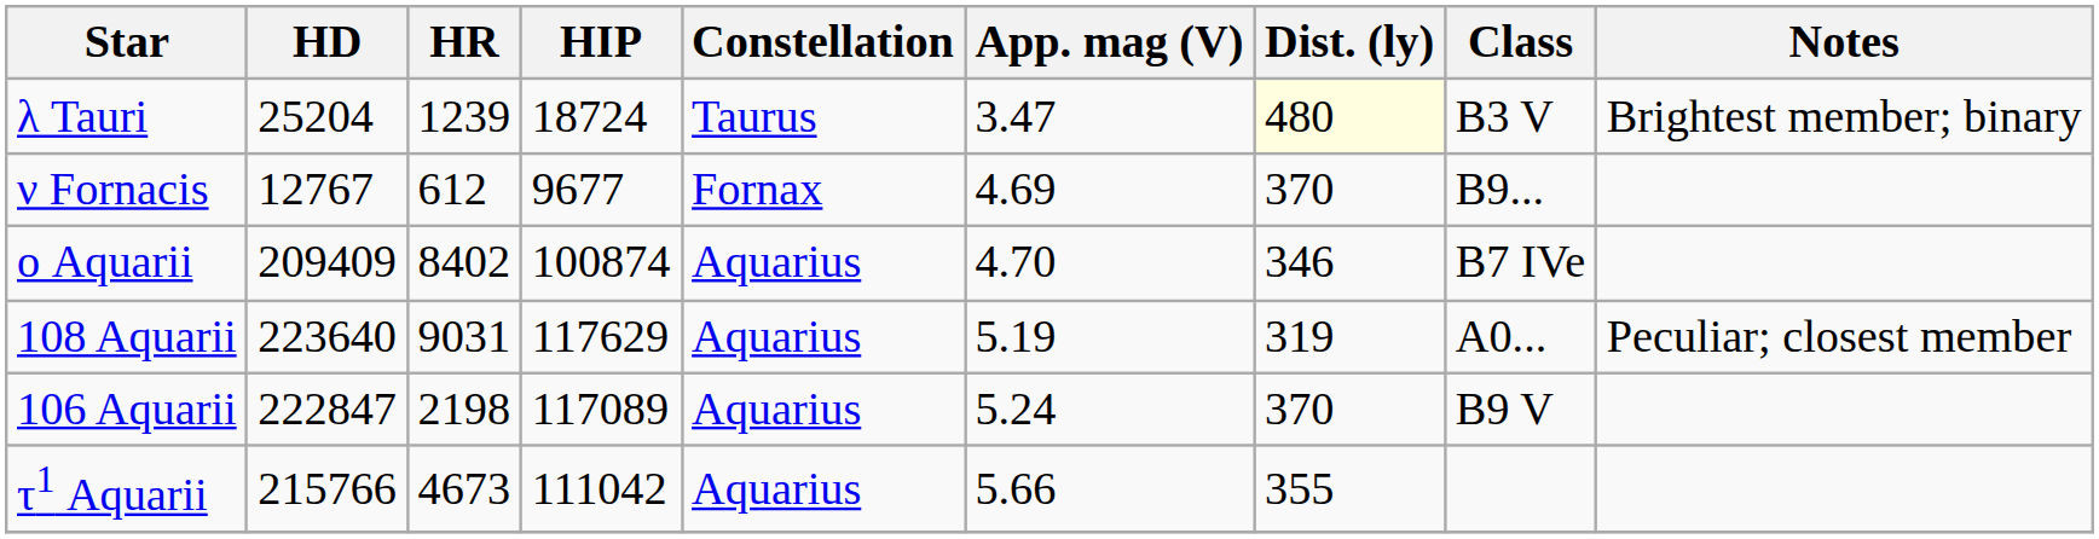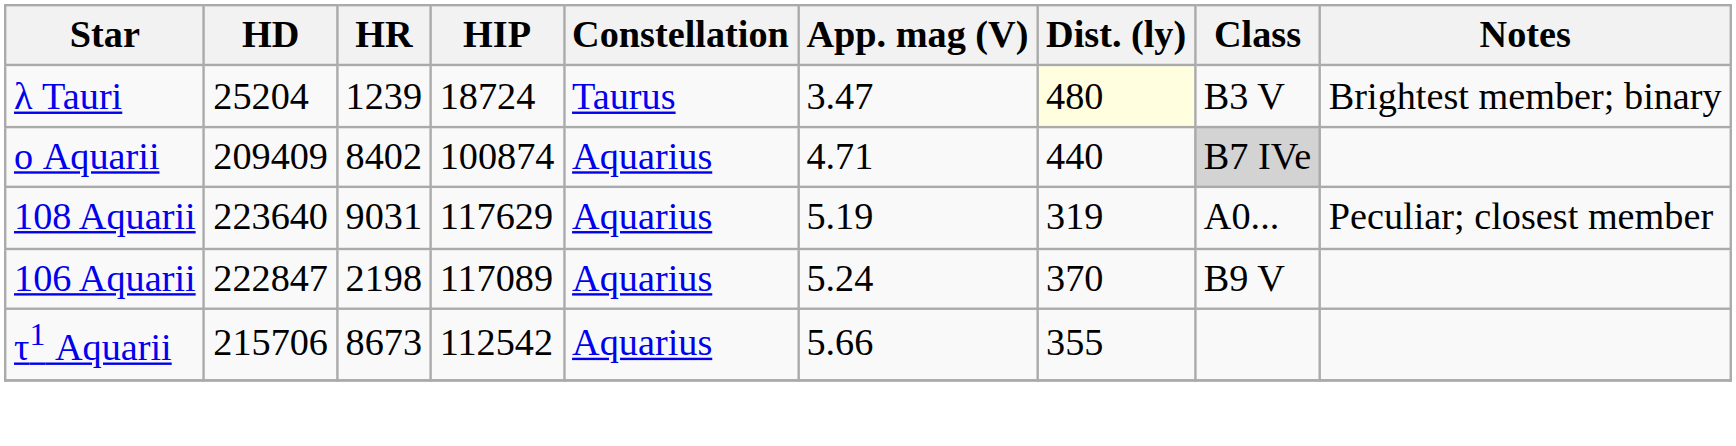- row: ν Fornacis | 12767 | 612 | 9677 | Fornax | 4.69 | 370 | B9...
ο Aquarii | App. mag (V): 4.70 -> 4.71
ο Aquarii | Dist. (ly): 346 -> 440
ο Aquarii | Class: no background -> lightgrey background
τ1 Aquarii | HD: 215766 -> 215706
τ1 Aquarii | HR: 4673 -> 8673
τ1 Aquarii | HIP: 111042 -> 112542
